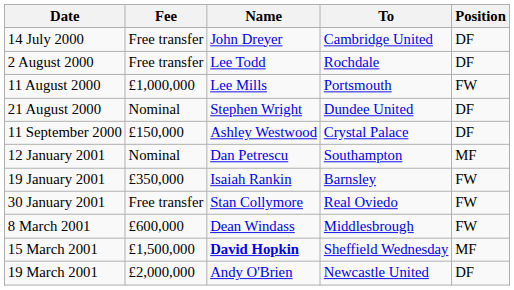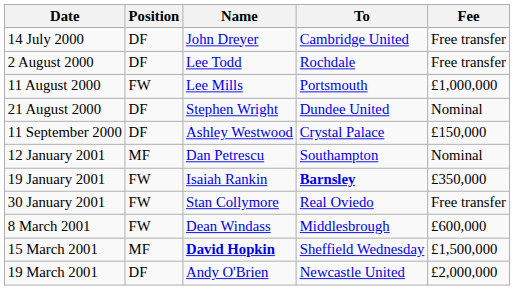columns swapped: Position <-> Fee
19 January 2001 | To: normal -> bold
